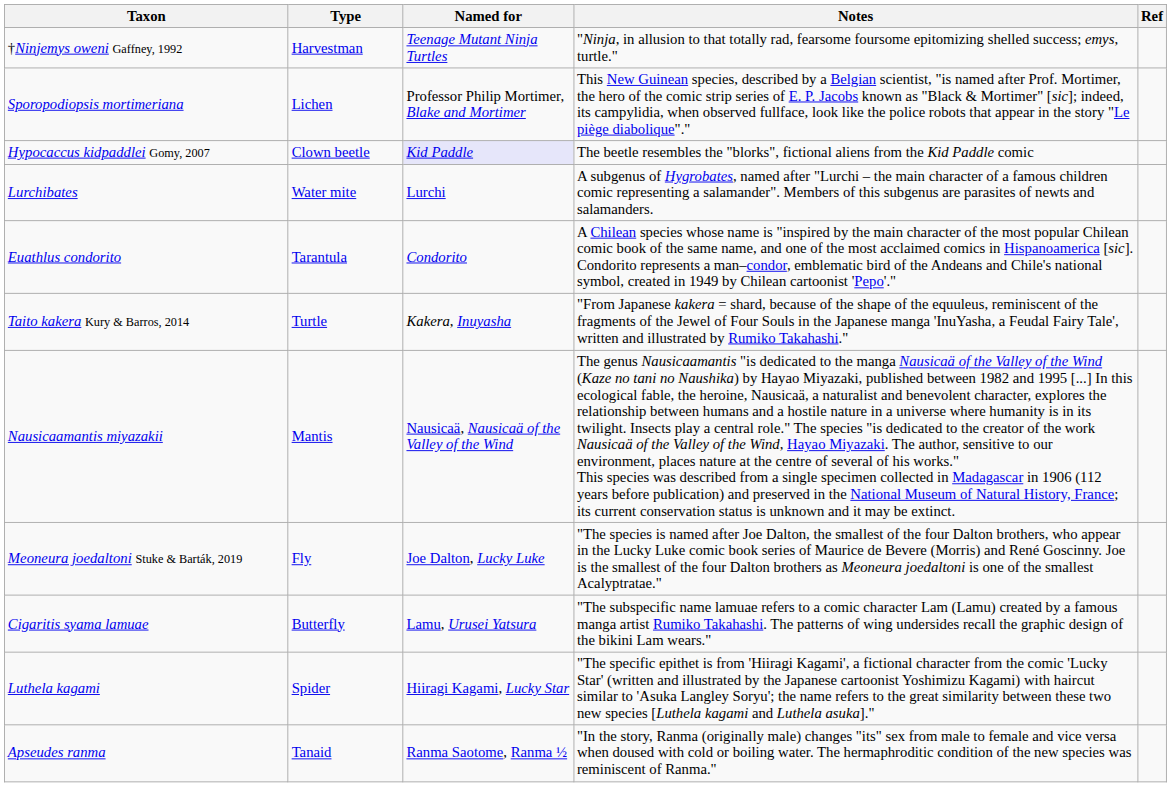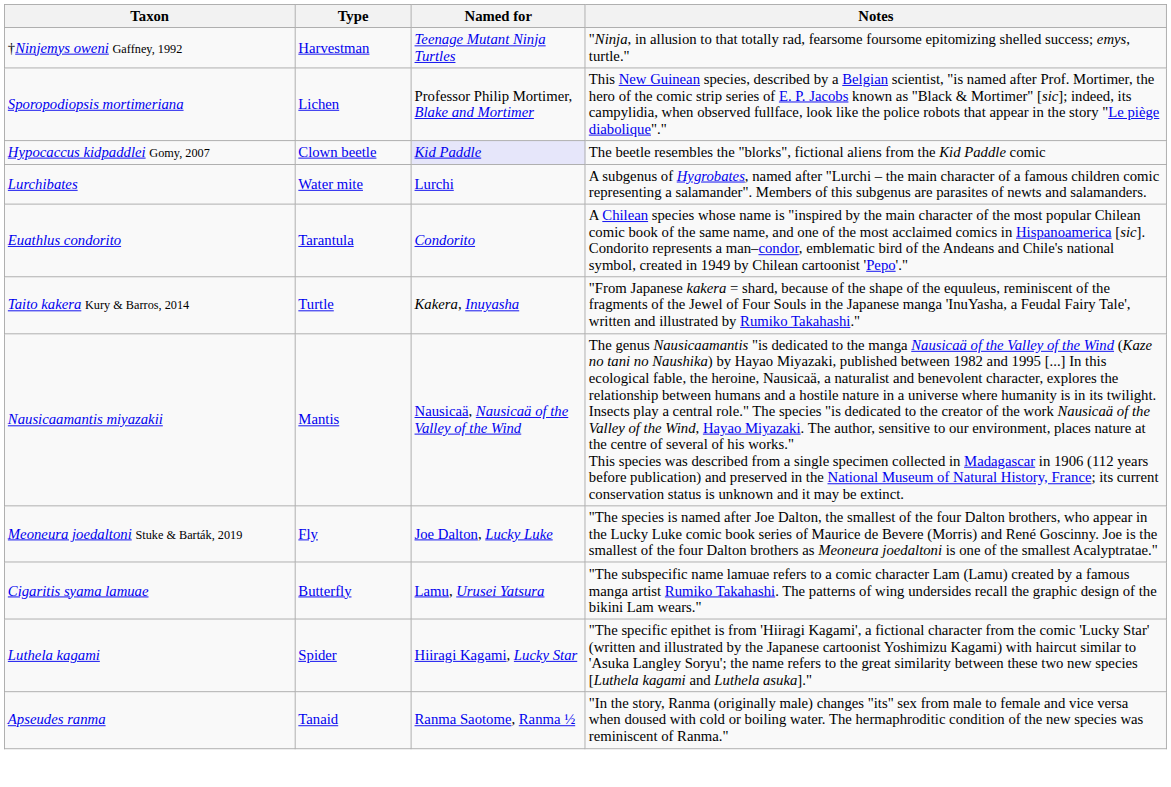- column: Ref
